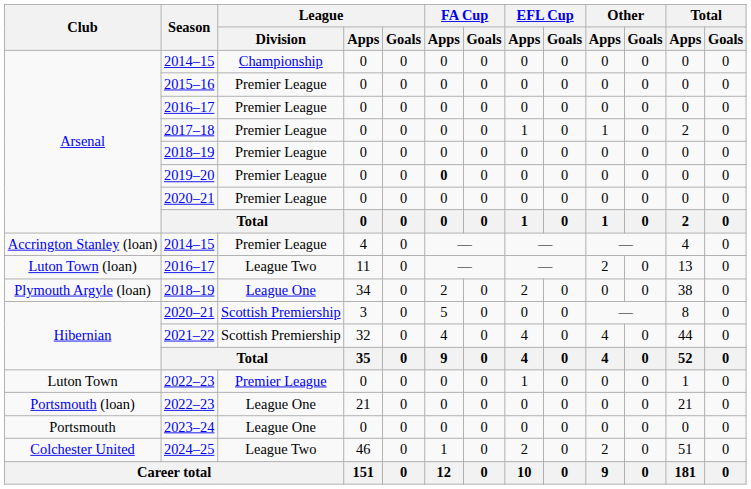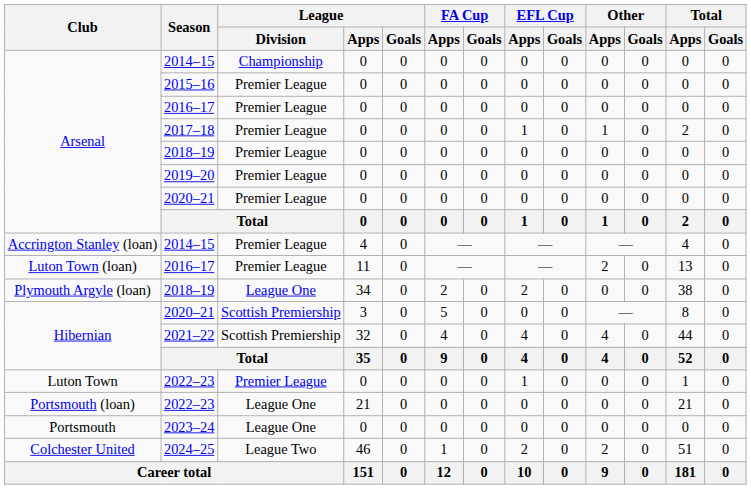2019–20 | FA Cup / Apps: bold -> normal
Luton Town (loan) / 2016–17 | League / Division: League Two -> Premier League
